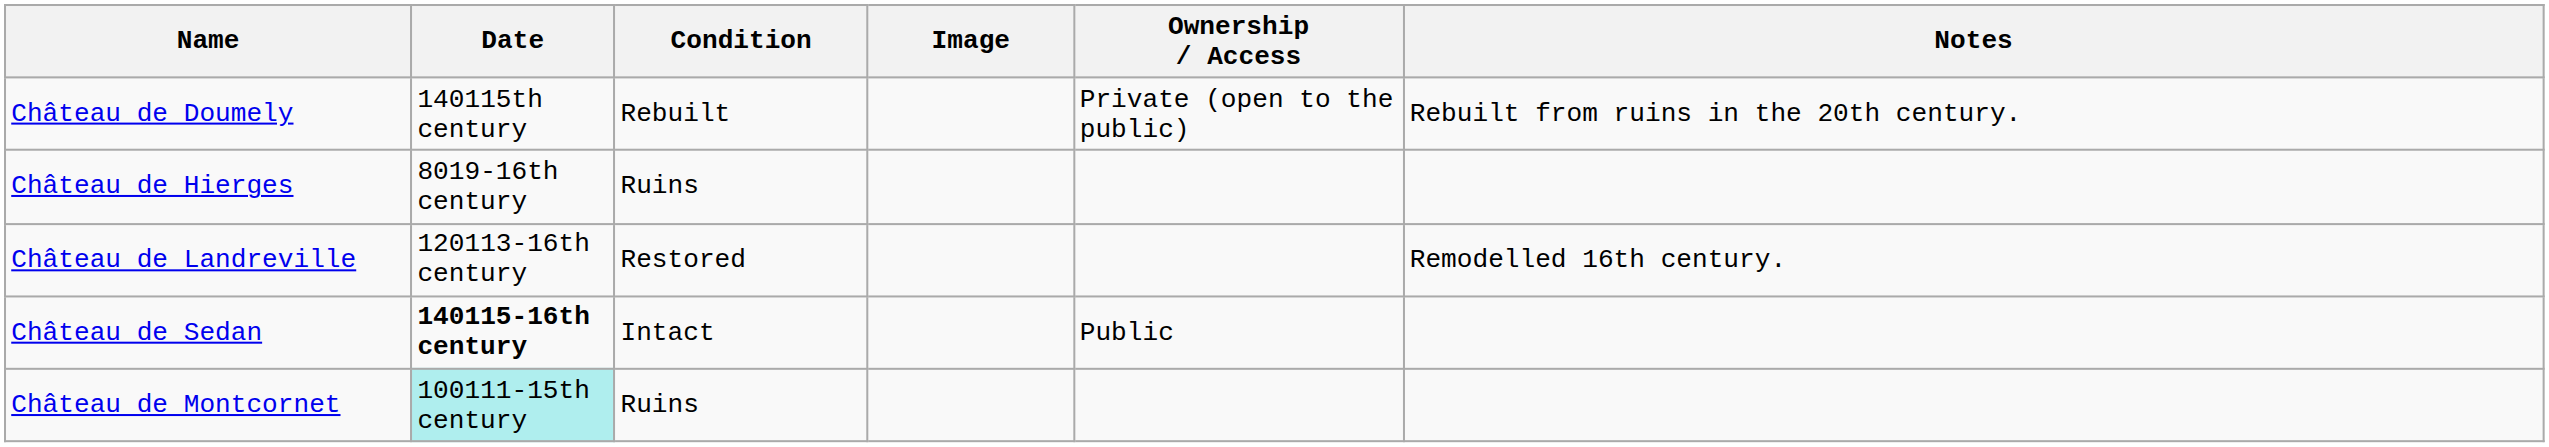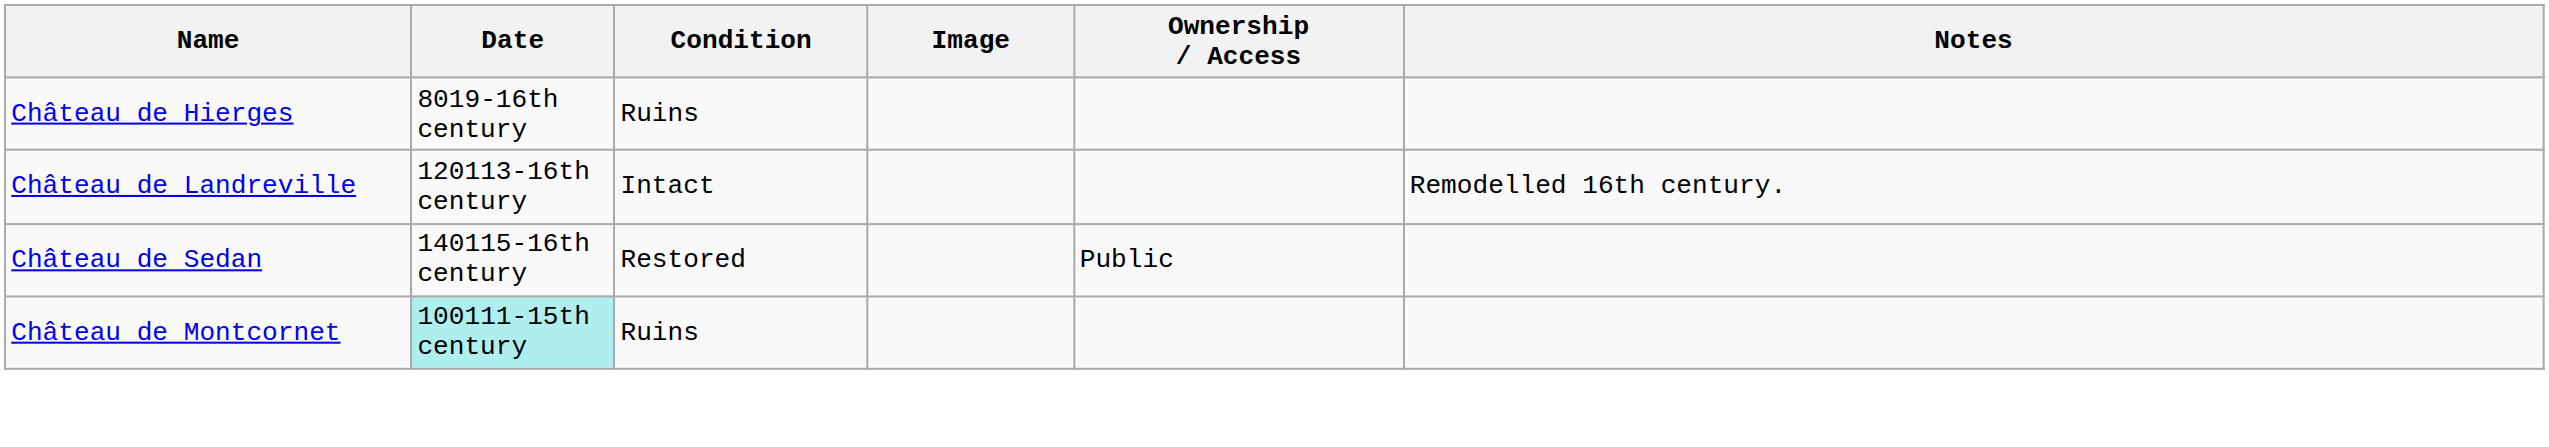- row: Château de Doumely | 140115th century | Rebuilt | Private (open to the public) | Rebuilt from ruins in the 20th century.
Château de Landreville | Condition: Restored -> Intact
Château de Sedan | Date: bold -> normal
Château de Sedan | Condition: Intact -> Restored
